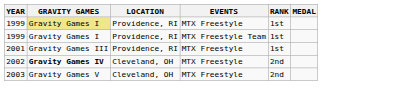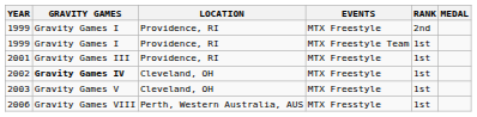1999 / MTX Freestyle | GRAVITY GAMES: khaki background -> no background
1999 / MTX Freestyle | RANK: 1st -> 2nd
2002 | RANK: 2nd -> 1st
2003 | RANK: 2nd -> 1st
+ row: 2006 | Gravity Games VIII | Perth, Western Australia, AUS | MTX Fresstyle | 1st
